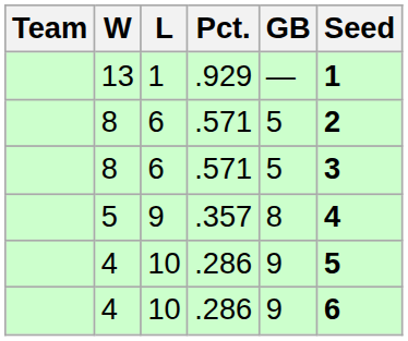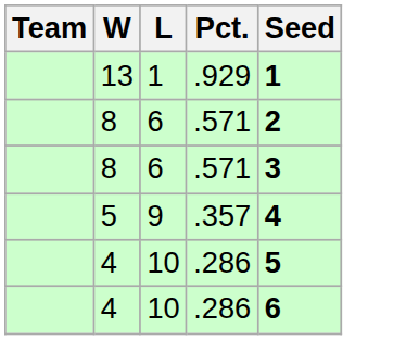- column: GB | — | 5 | 5 | 8 | 9 | 9
